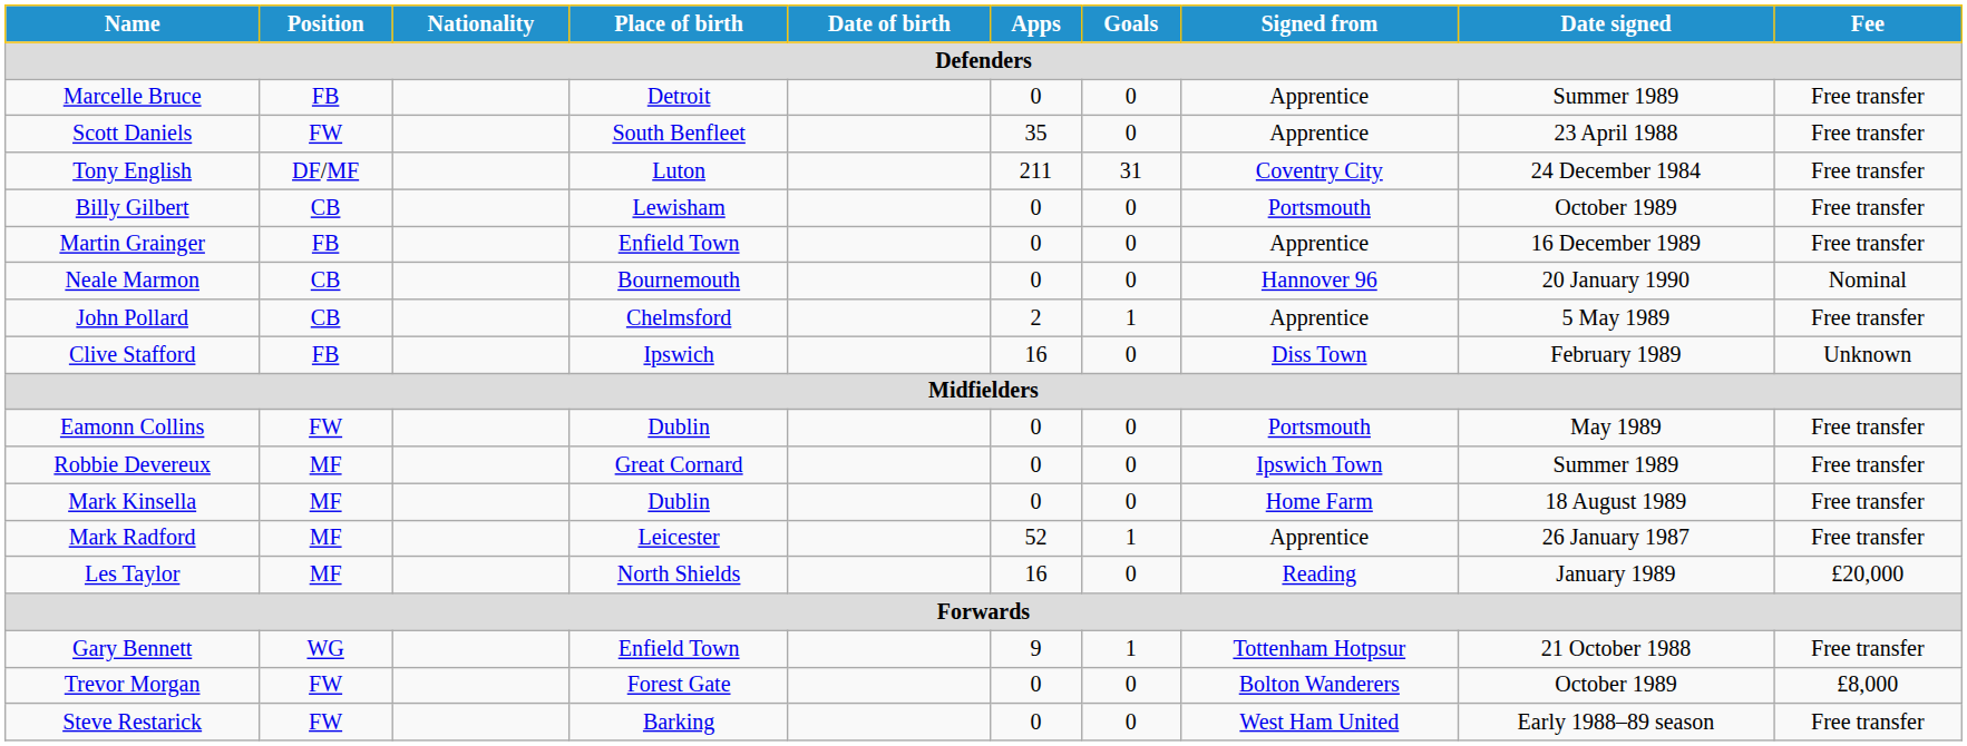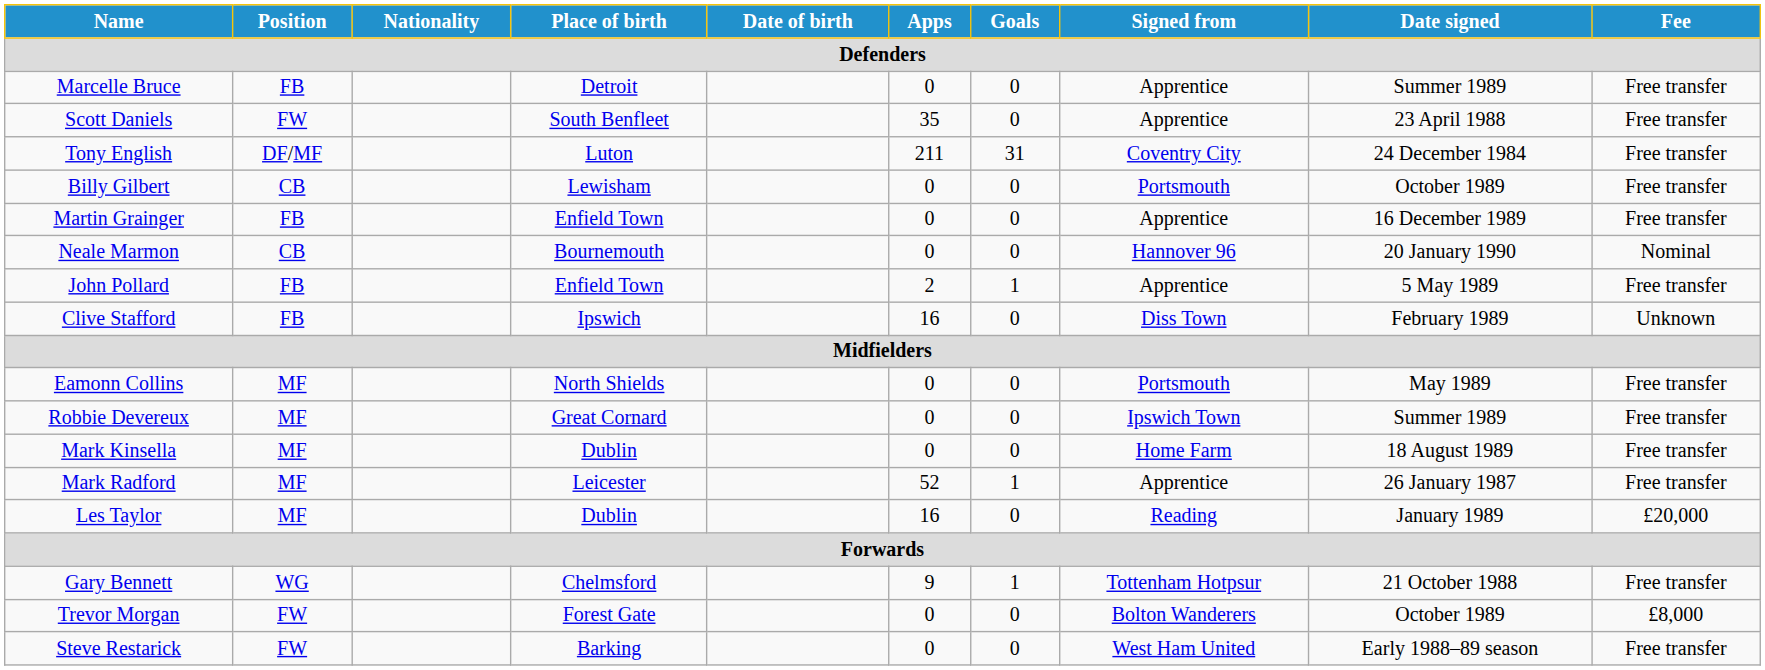John Pollard | Position: CB -> FB
John Pollard | Place of birth: Chelmsford -> Enfield Town
Eamonn Collins | Position: FW -> MF
Eamonn Collins | Place of birth: Dublin -> North Shields
Les Taylor | Place of birth: North Shields -> Dublin
Gary Bennett | Place of birth: Enfield Town -> Chelmsford
